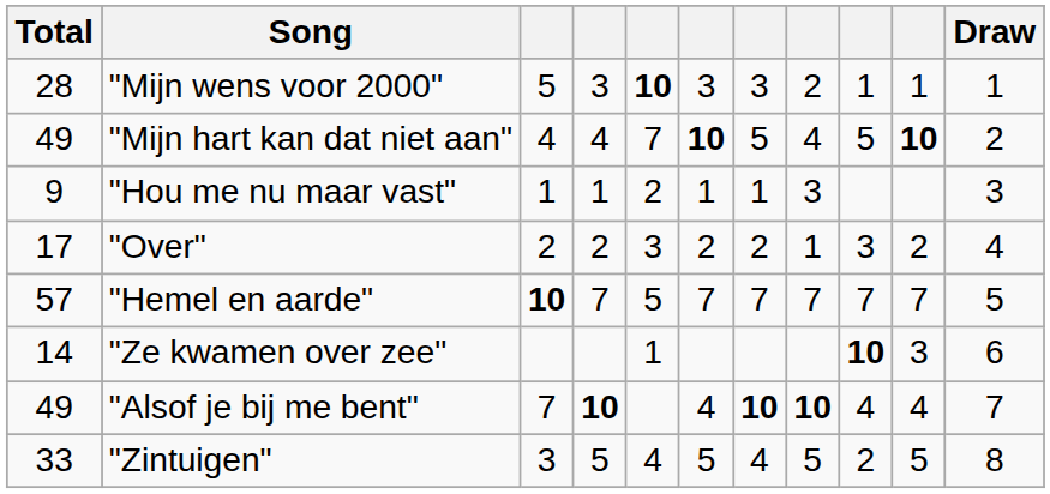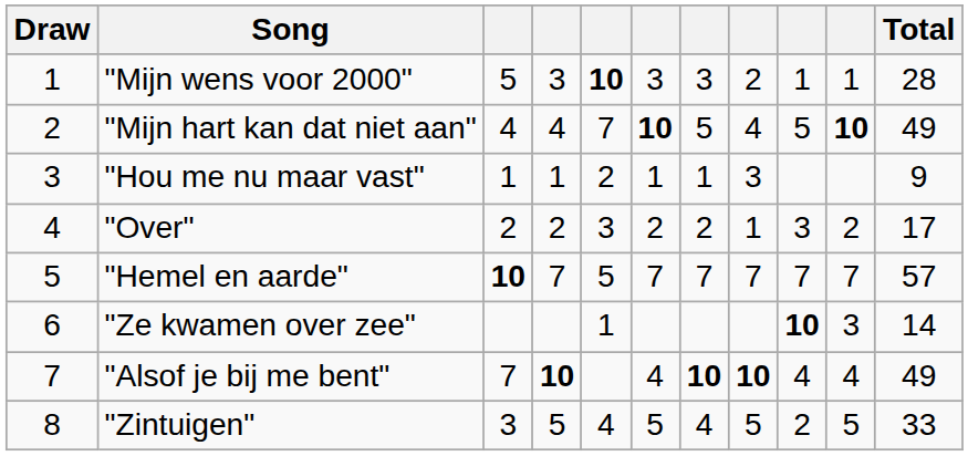columns swapped: Draw <-> Total
